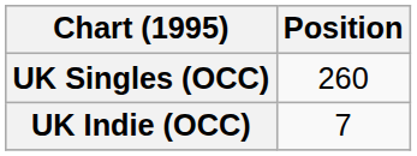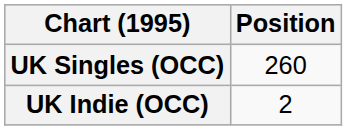UK Indie (OCC) | Position: 7 -> 2
